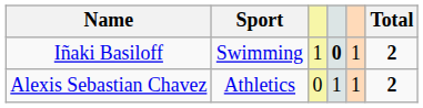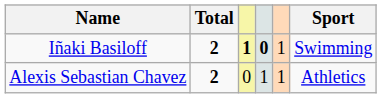columns swapped: Sport <-> Total
Iñaki Basiloff | column 3: normal -> bold
